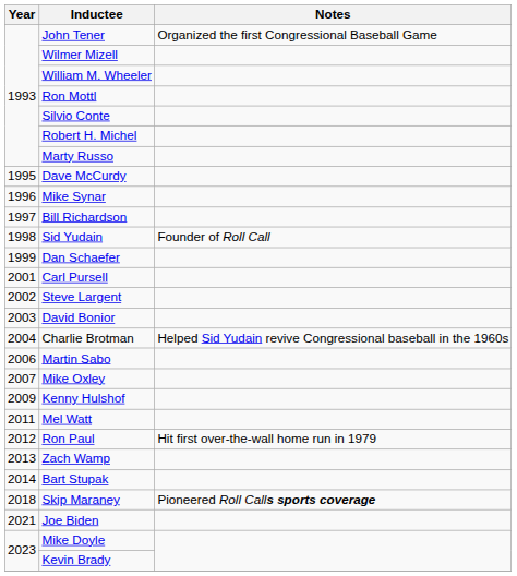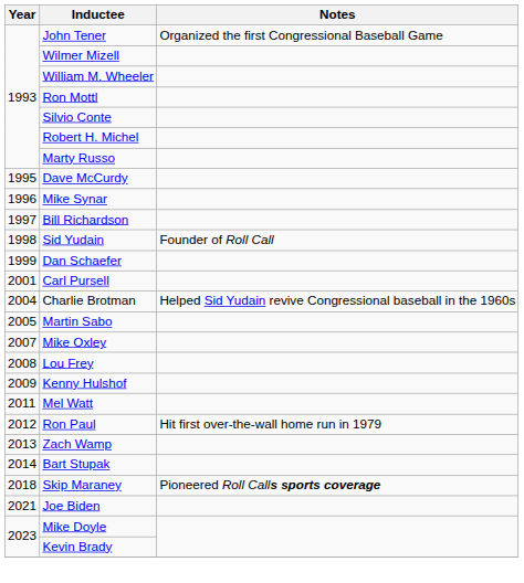- row: 2002 | Steve Largent
- row: 2003 | David Bonior
Martin Sabo | Year: 2006 -> 2005
+ row: 2008 | Lou Frey
